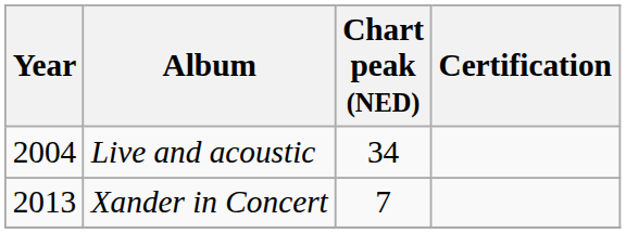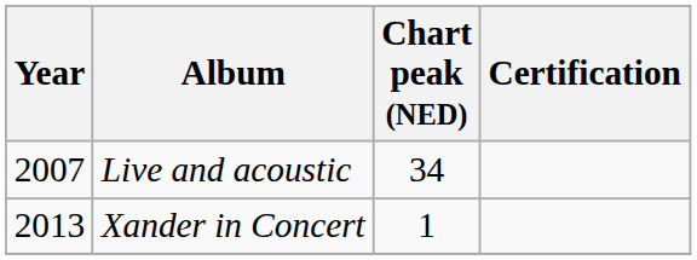Live and acoustic | Year: 2004 -> 2007
Xander in Concert | Chart peak (NED): 7 -> 1
